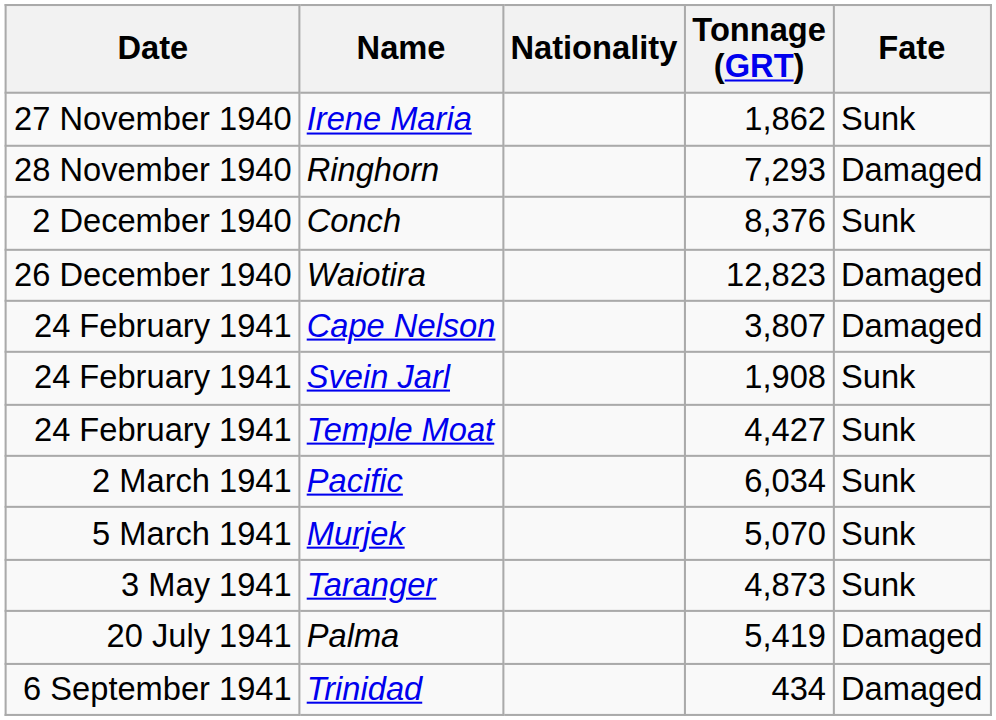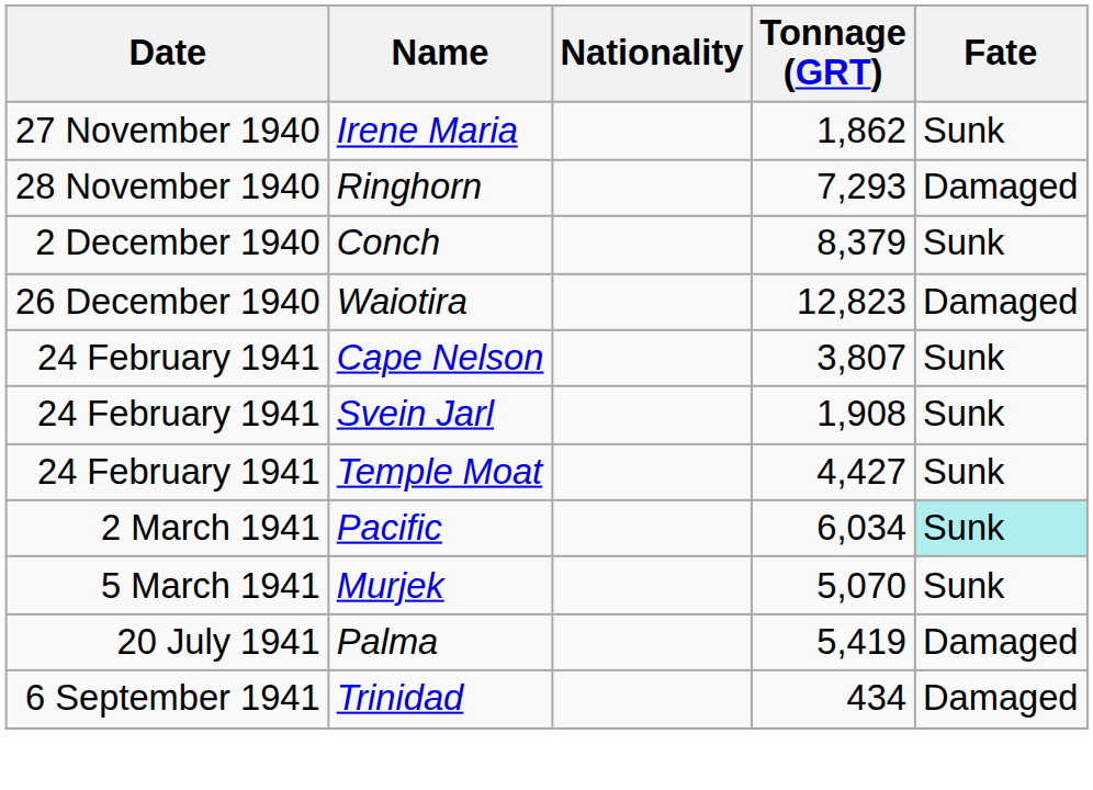Conch | Tonnage (GRT): 8,376 -> 8,379
Cape Nelson | Fate: Damaged -> Sunk
Pacific | Fate: no background -> paleturquoise background
- row: 3 May 1941 | Taranger | 4,873 | Sunk
